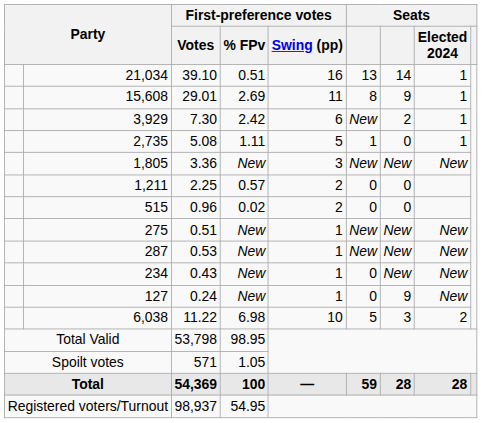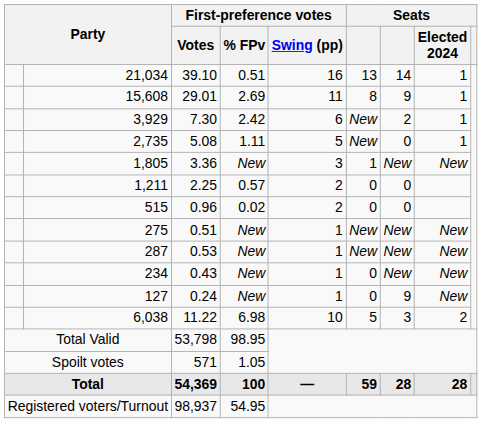2,735 | column 6: 1 -> New
1,805 | column 6: New -> 1
